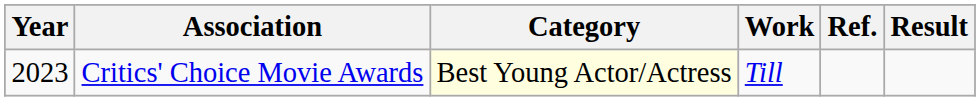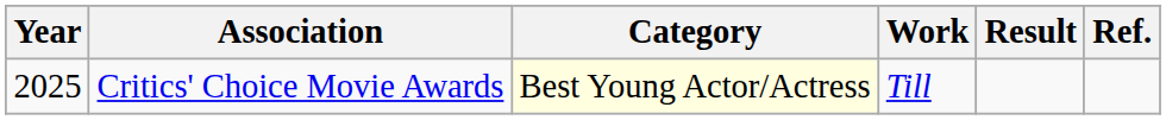columns swapped: Result <-> Ref.
Critics' Choice Movie Awards | Year: 2023 -> 2025
